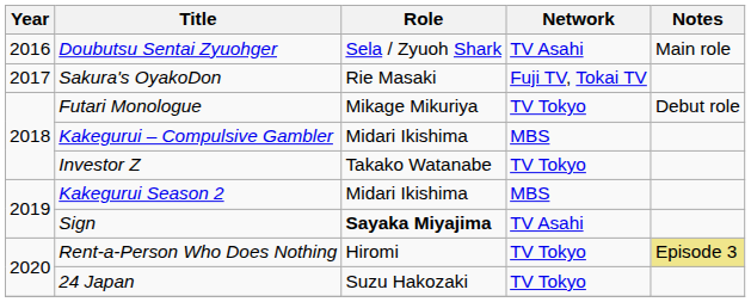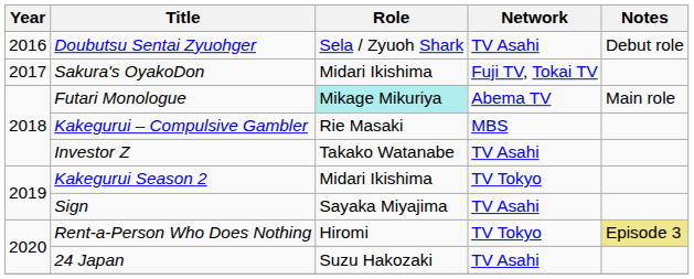Doubutsu Sentai Zyuohger | Notes: Main role -> Debut role
Sakura's OyakoDon | Role: Rie Masaki -> Midari Ikishima
Futari Monologue | Role: no background -> paleturquoise background
Futari Monologue | Network: TV Tokyo -> Abema TV
Futari Monologue | Notes: Debut role -> Main role
Kakegurui – Compulsive Gambler | Role: Midari Ikishima -> Rie Masaki
Investor Z | Network: TV Tokyo -> TV Asahi
Kakegurui Season 2 | Network: MBS -> TV Tokyo
Sign | Role: bold -> normal
24 Japan | Network: TV Tokyo -> TV Asahi
